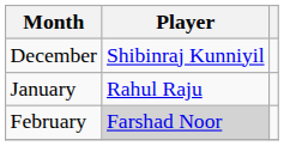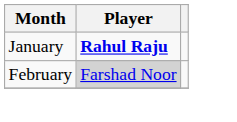- row: December | Shibinraj Kunniyil
January | Player: normal -> bold
